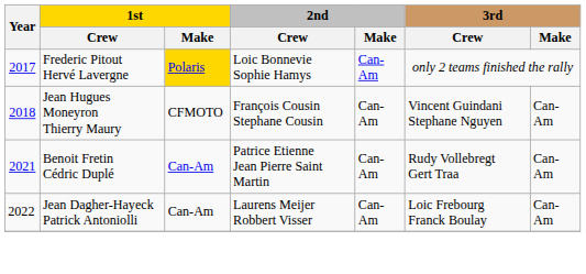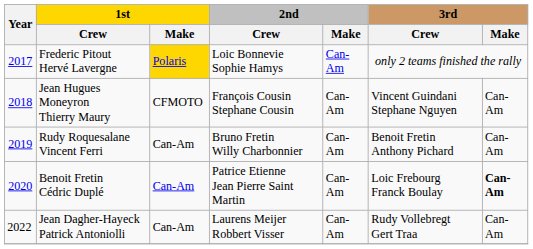+ row: 2019 | Rudy Roquesalane Vincent Ferri | Can-Am | Bruno Fretin Willy Charbonnier | Can-Am | Benoit Fretin Anthony Pichard | Can-Am
Benoit Fretin Cédric Duplé | Year: 2021 -> 2020
Benoit Fretin Cédric Duplé | 3rd / Crew: Rudy Vollebregt Gert Traa -> Loic Frebourg Franck Boulay
Benoit Fretin Cédric Duplé | 3rd / Make: normal -> bold
Jean Dagher-Hayeck Patrick Antoniolli | 3rd / Crew: Loic Frebourg Franck Boulay -> Rudy Vollebregt Gert Traa
